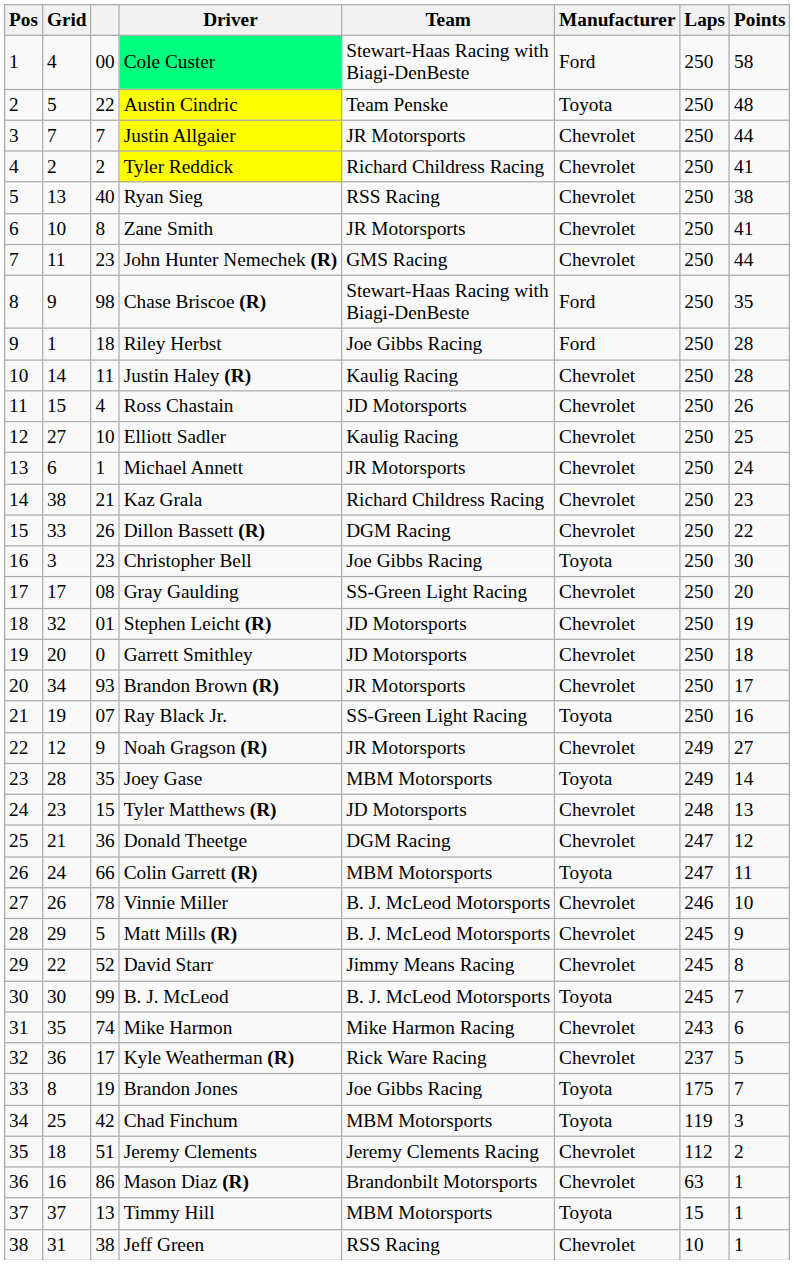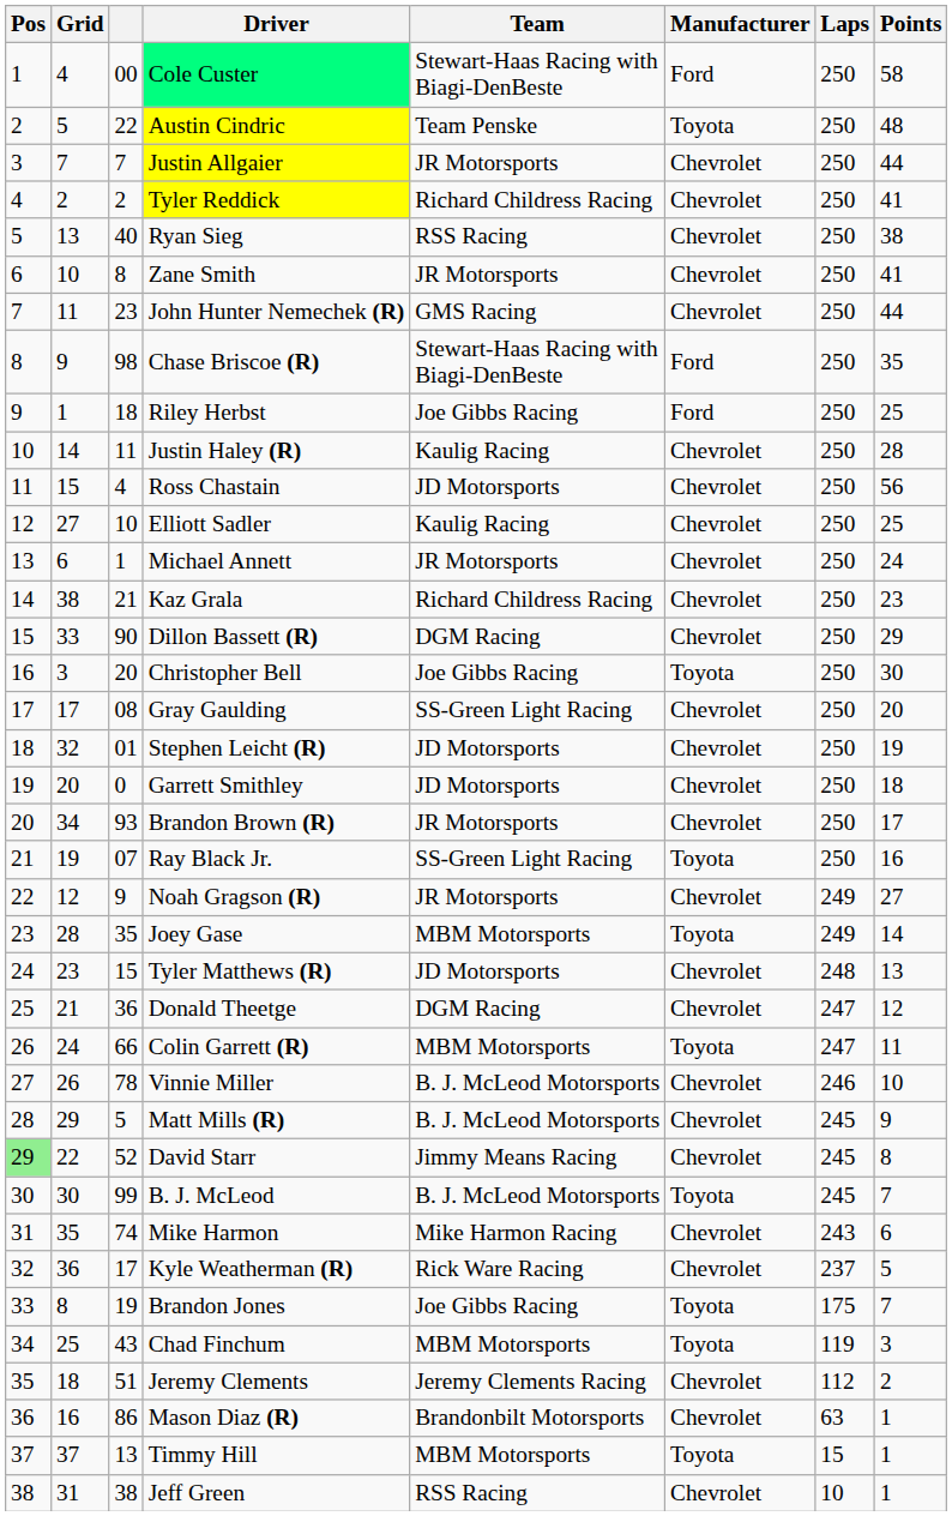Riley Herbst | Points: 28 -> 25
Ross Chastain | Points: 26 -> 56
Dillon Bassett (R) | column 3: 26 -> 90
Dillon Bassett (R) | Points: 22 -> 29
Christopher Bell | column 3: 23 -> 20
David Starr | Pos: no background -> lightgreen background
Chad Finchum | column 3: 42 -> 43
